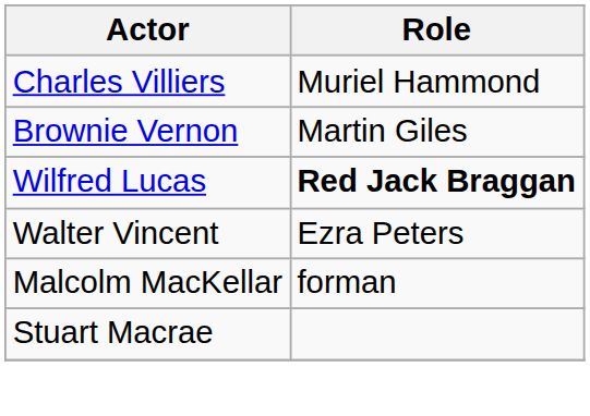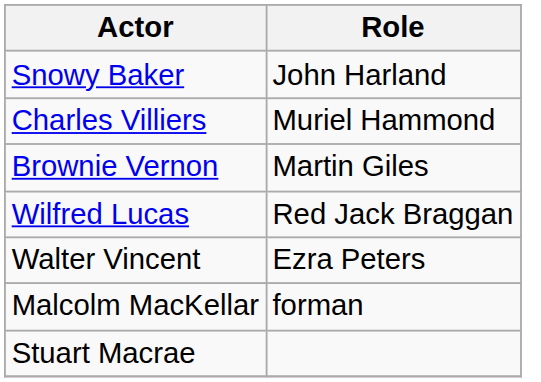+ row: Snowy Baker | John Harland
Wilfred Lucas | Role: bold -> normal
